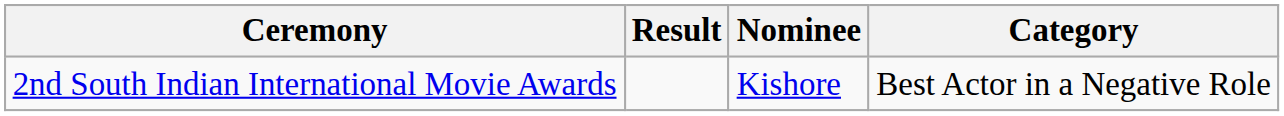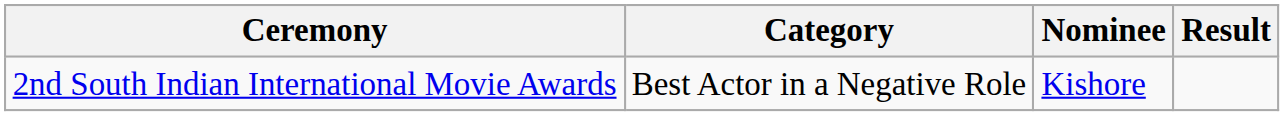columns swapped: Category <-> Result
